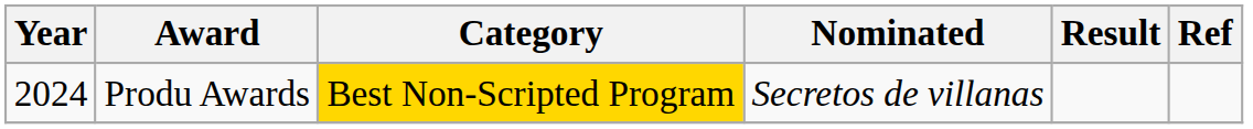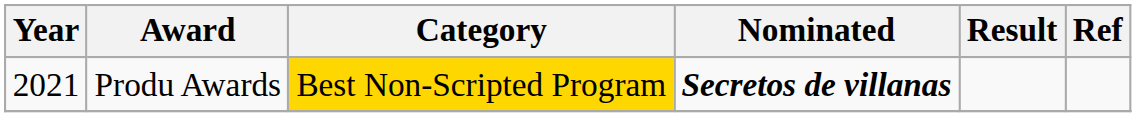Produ Awards | Year: 2024 -> 2021
Produ Awards | Nominated: normal -> bold
